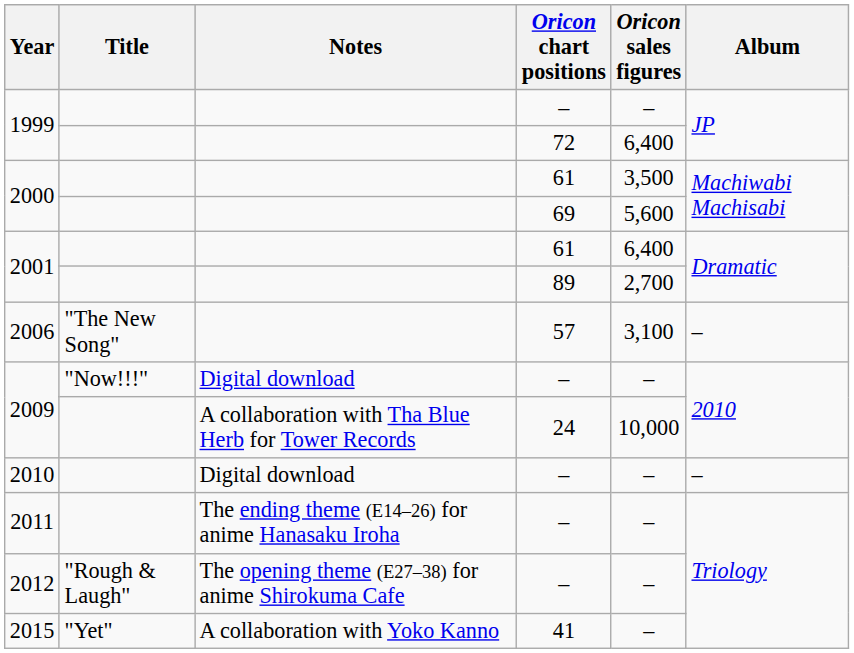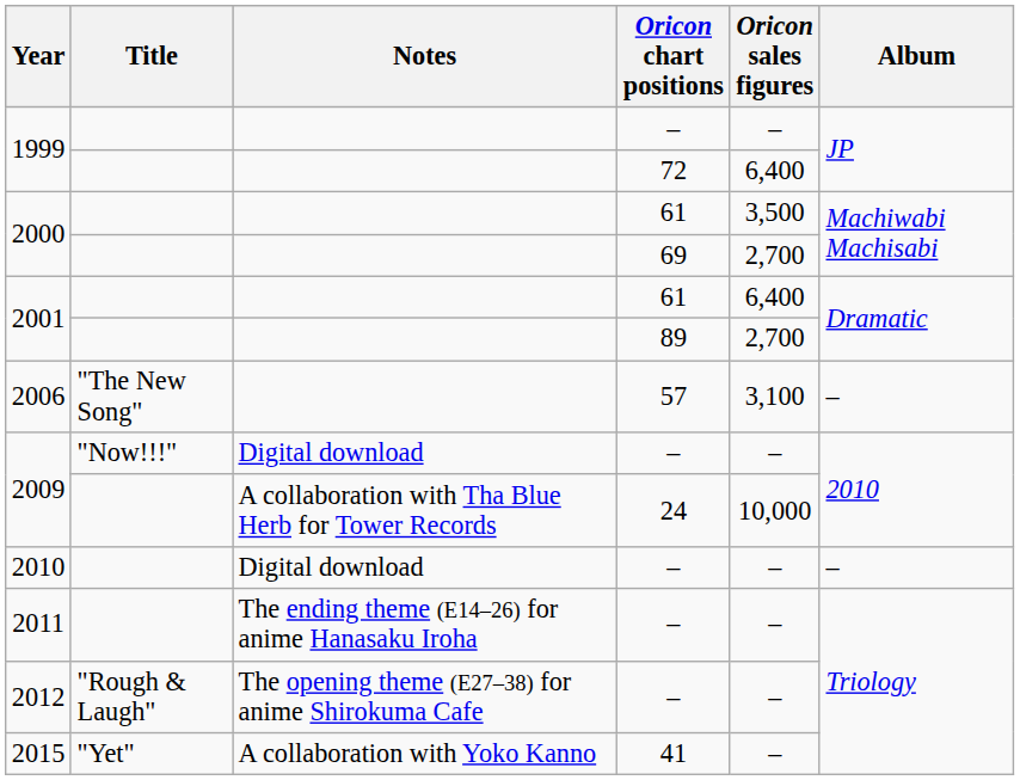2000 / 69 | Oricon sales figures: 5,600 -> 2,700
